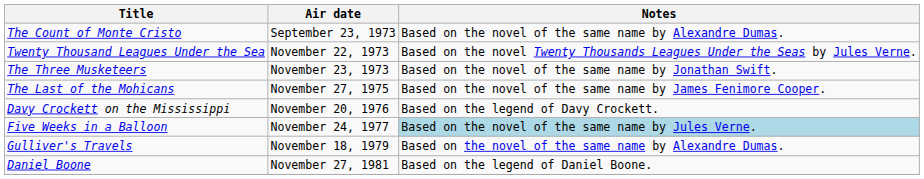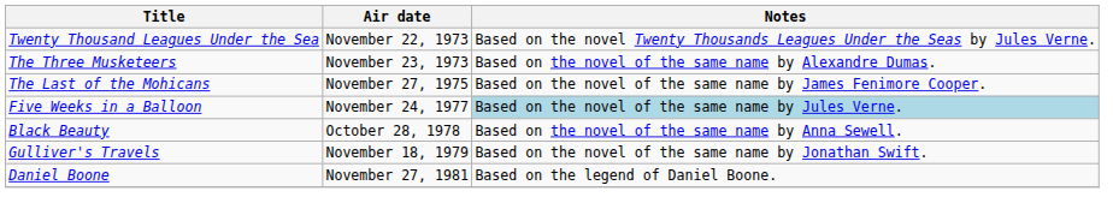- row: The Count of Monte Cristo | September 23, 1973 | Based on the novel of the same name by Alexandre Dumas.
The Three Musketeers | Notes: Based on the novel of the same name by Jonathan Swift. -> Based on the novel of the same name by Alexandre Dumas.
- row: Davy Crockett on the Mississippi | November 20, 1976 | Based on the legend of Davy Crockett.
+ row: Black Beauty | October 28, 1978 | Based on the novel of the same name by Anna Sewell.
Gulliver's Travels | Notes: Based on the novel of the same name by Alexandre Dumas. -> Based on the novel of the same name by Jonathan Swift.
